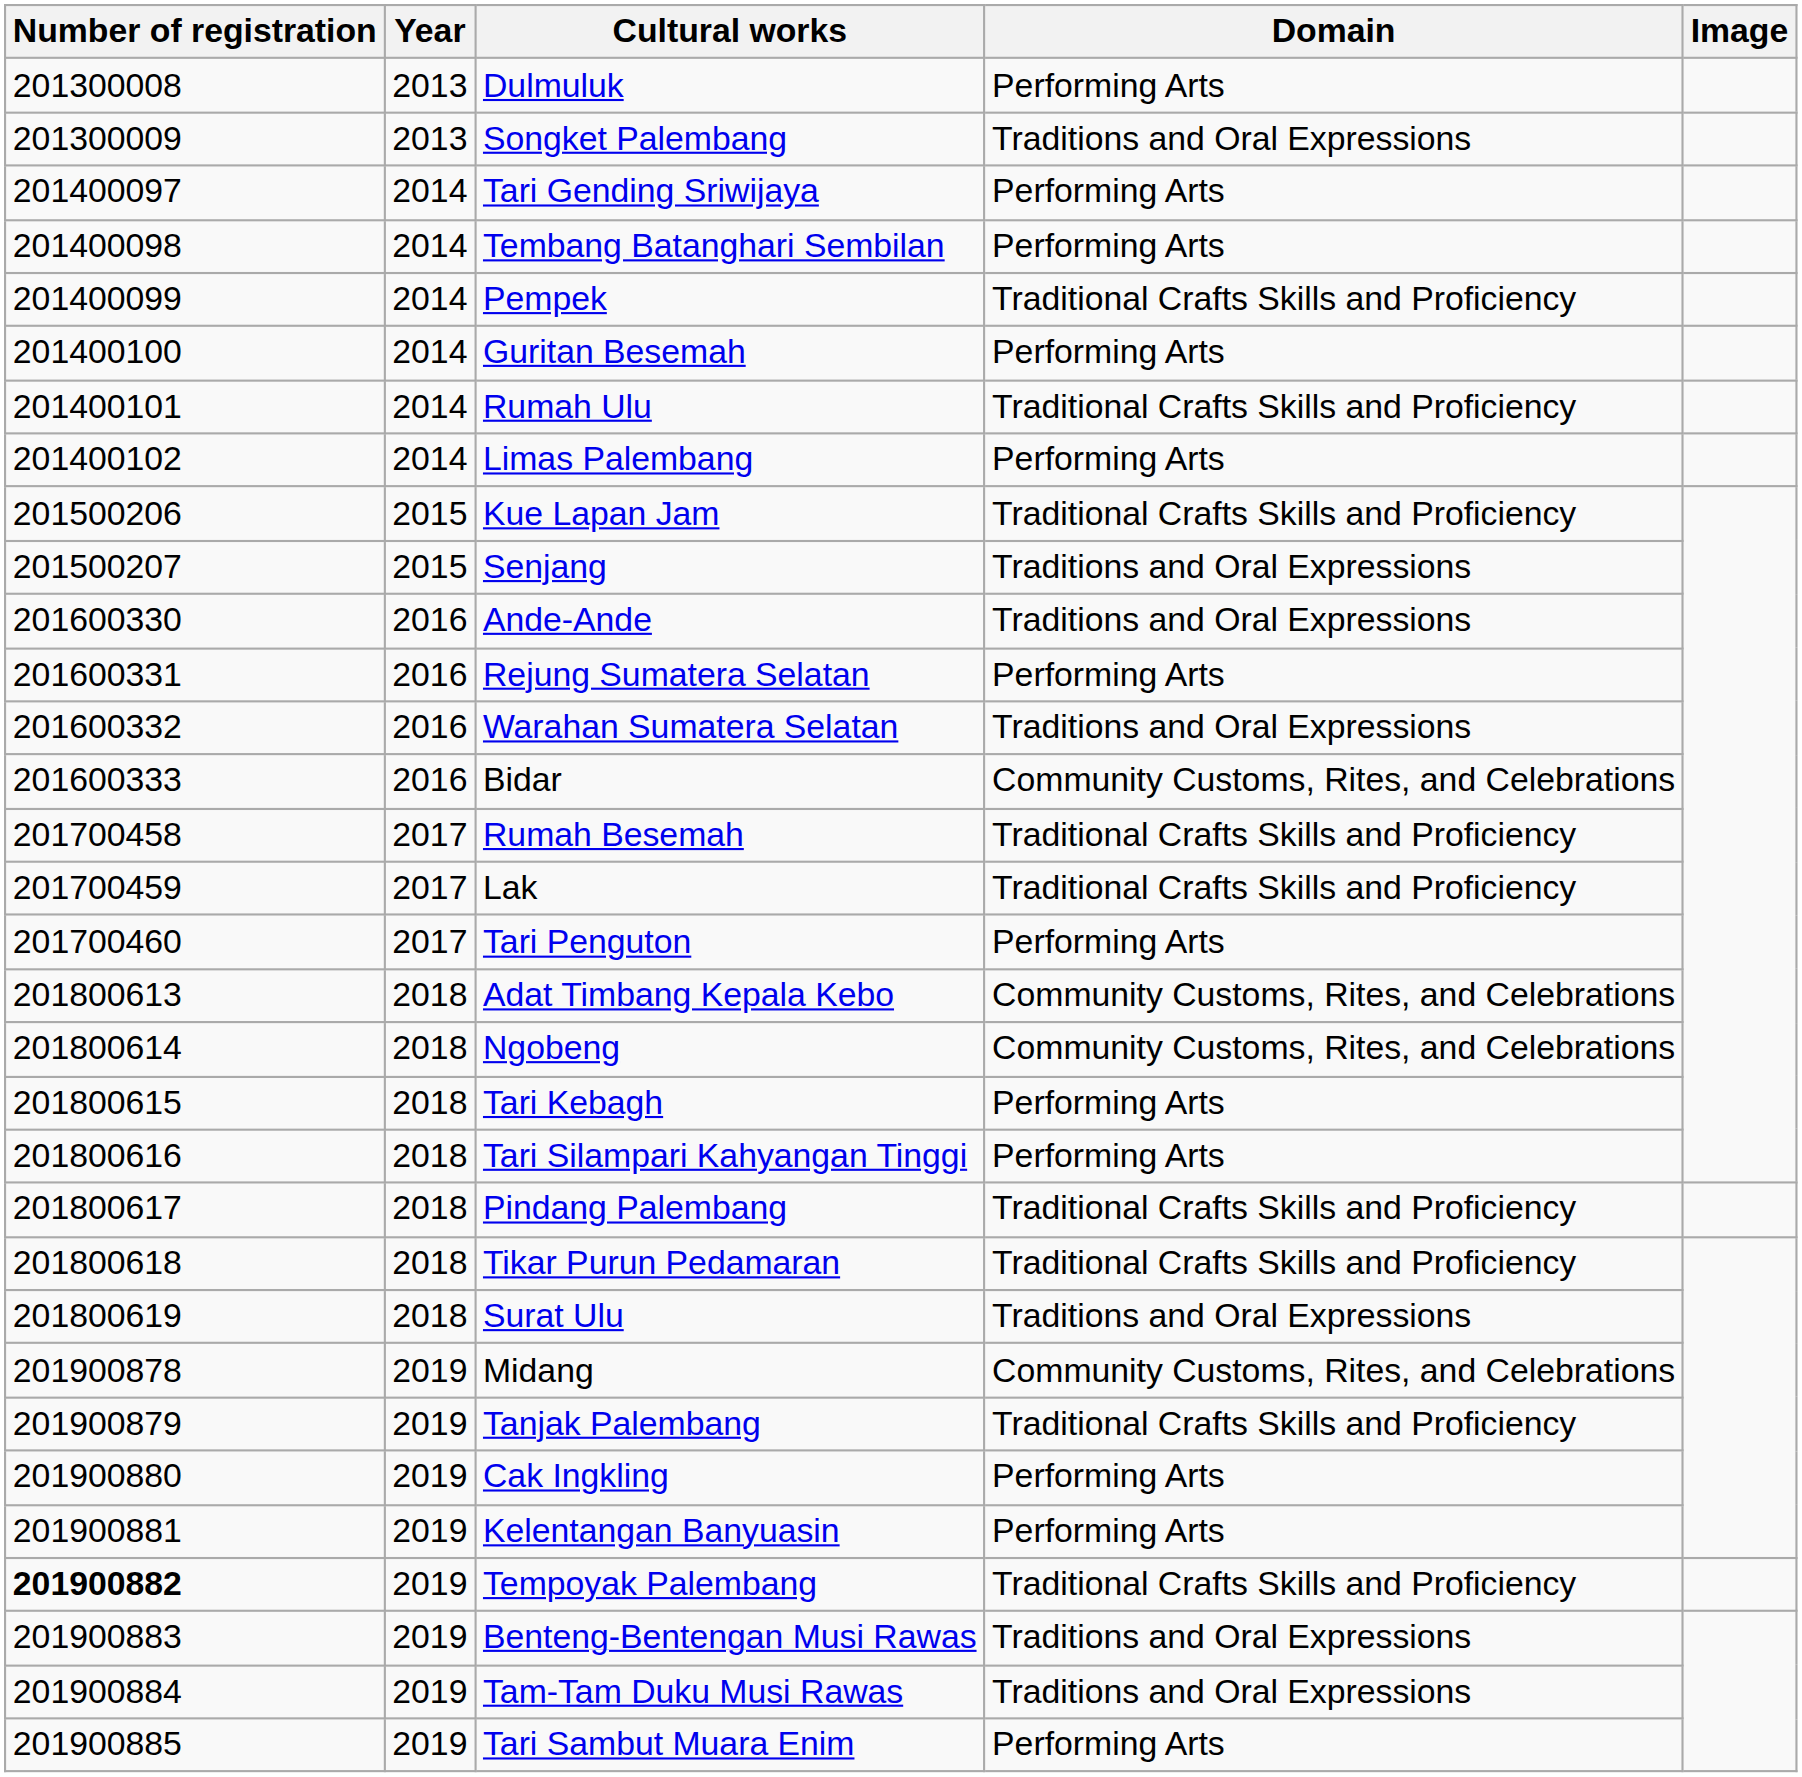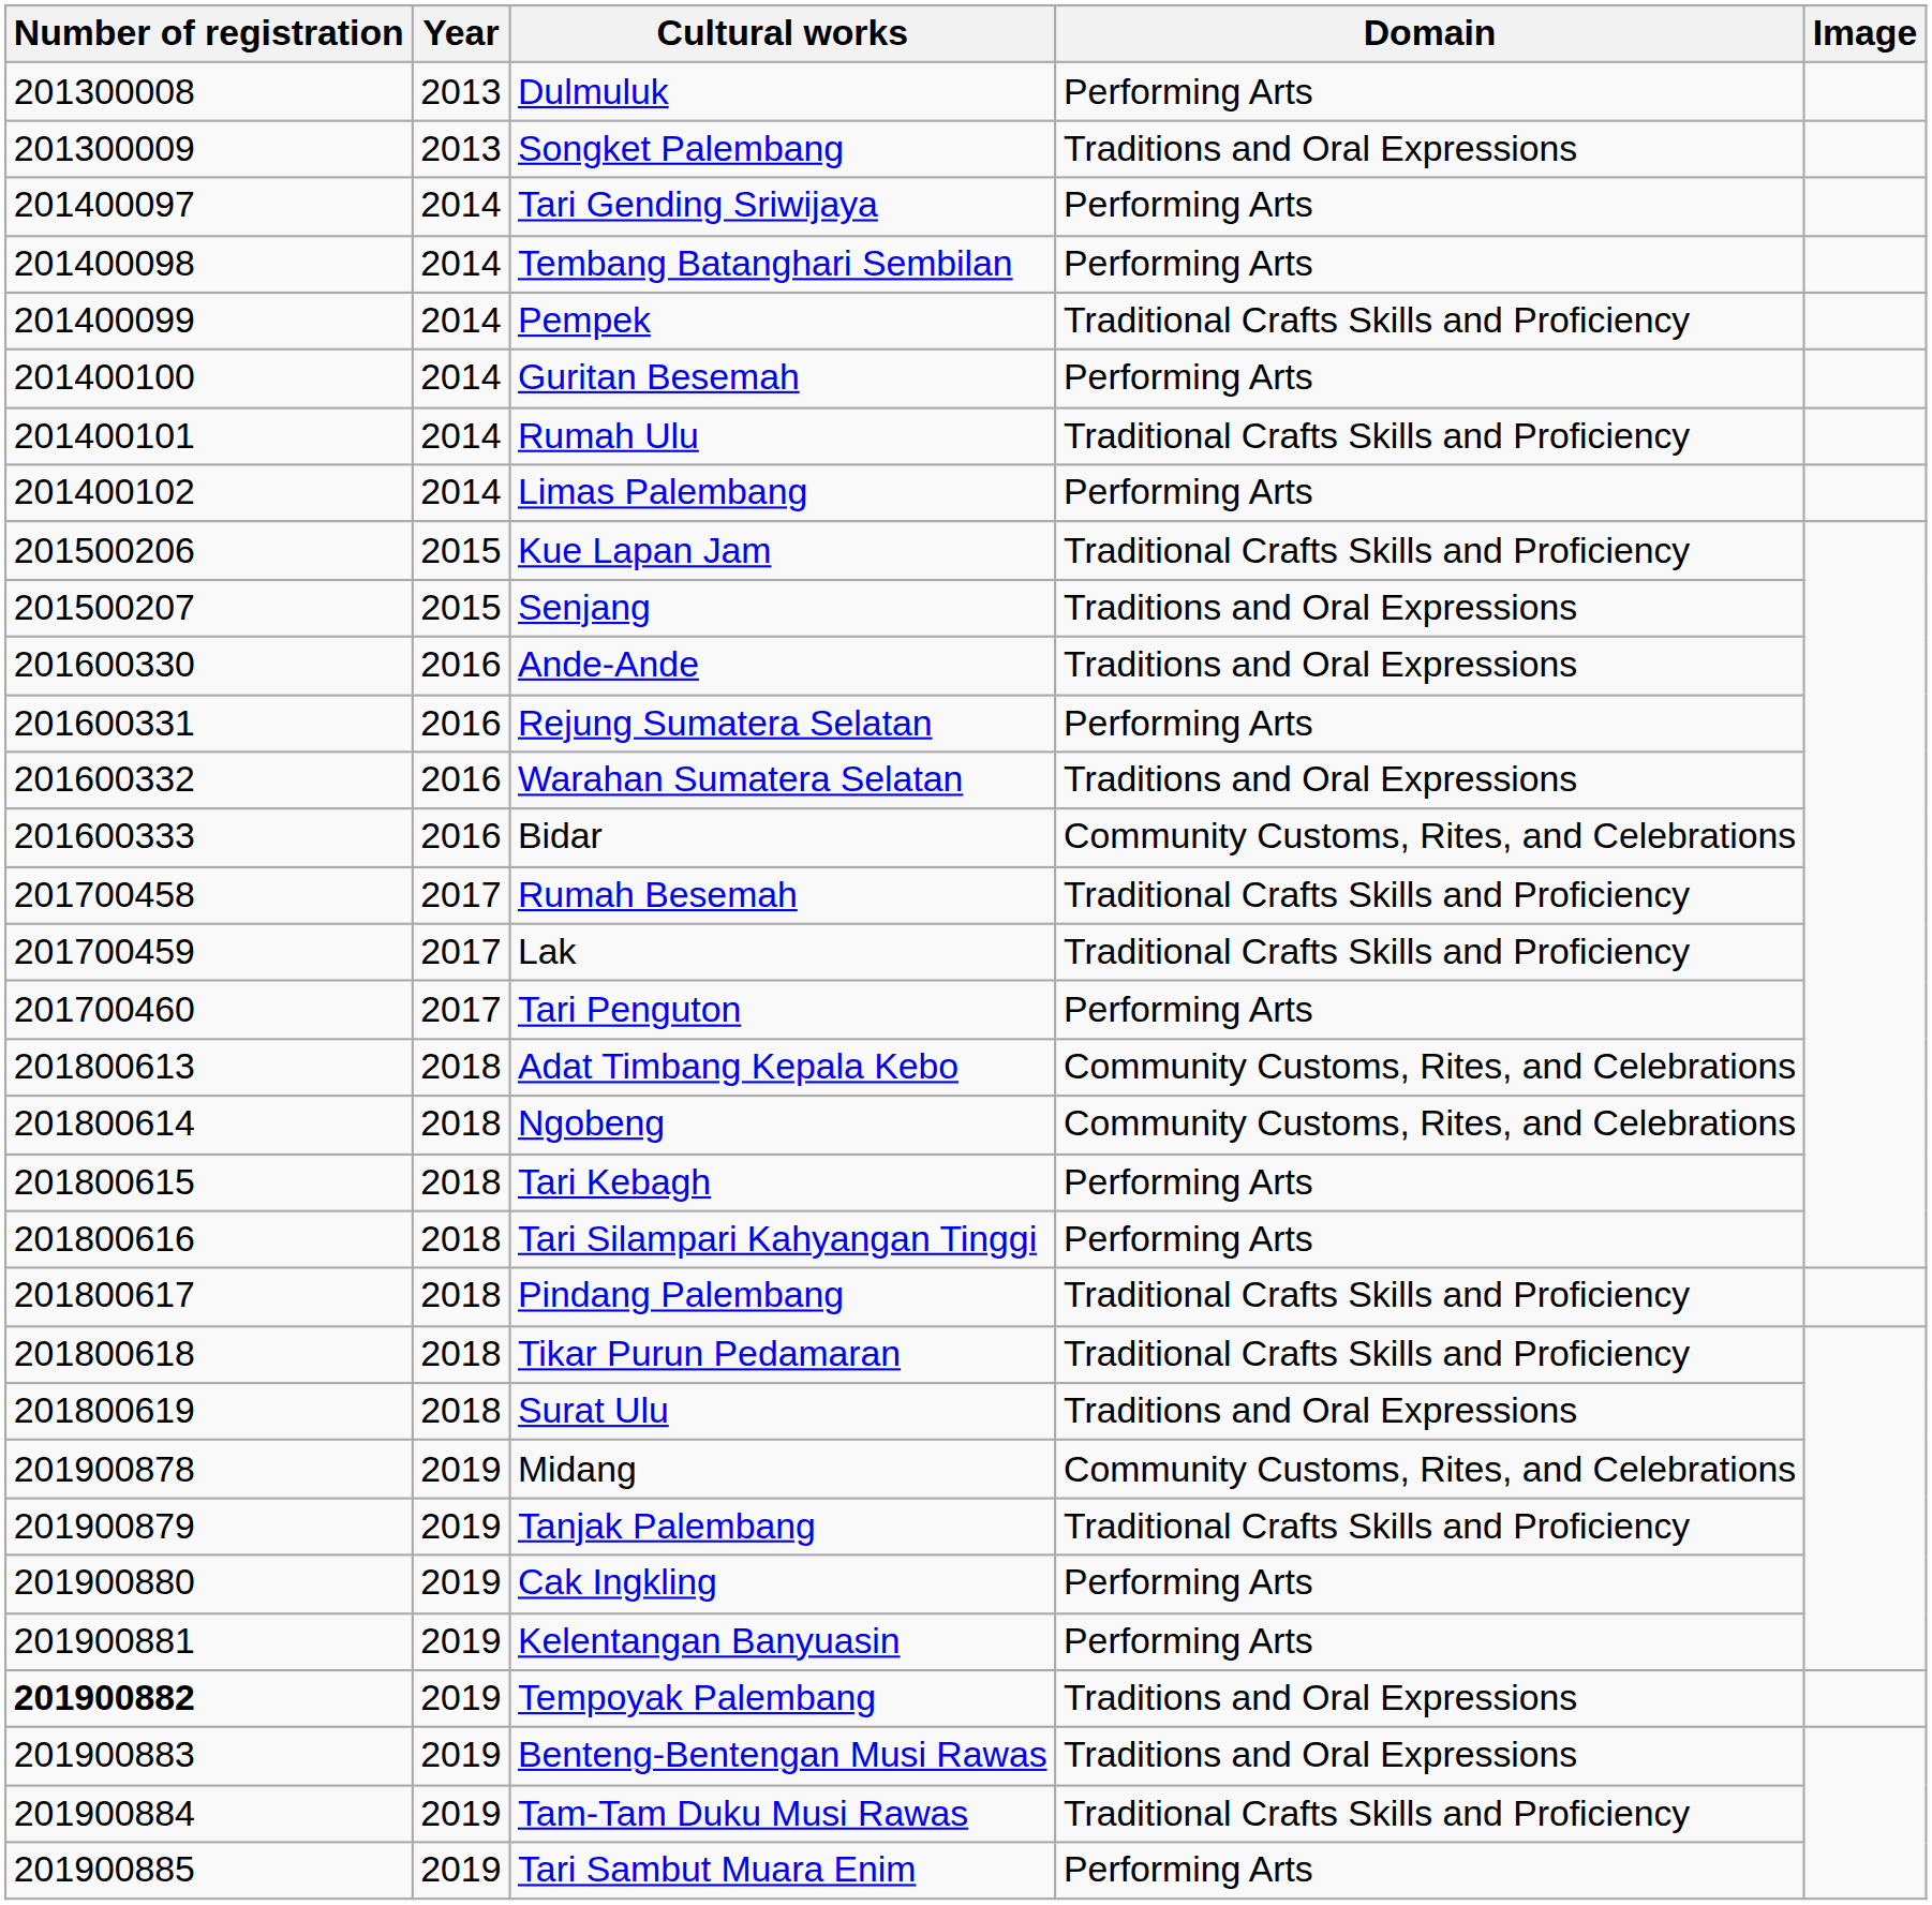Tempoyak Palembang | Domain: Traditional Crafts Skills and Proficiency -> Traditions and Oral Expressions
Tam-Tam Duku Musi Rawas | Domain: Traditions and Oral Expressions -> Traditional Crafts Skills and Proficiency
